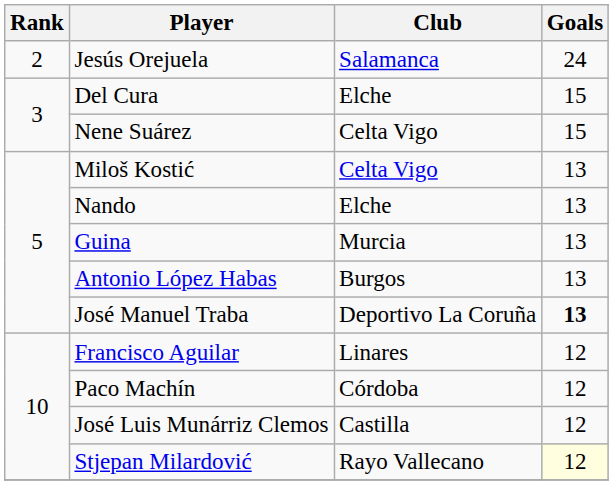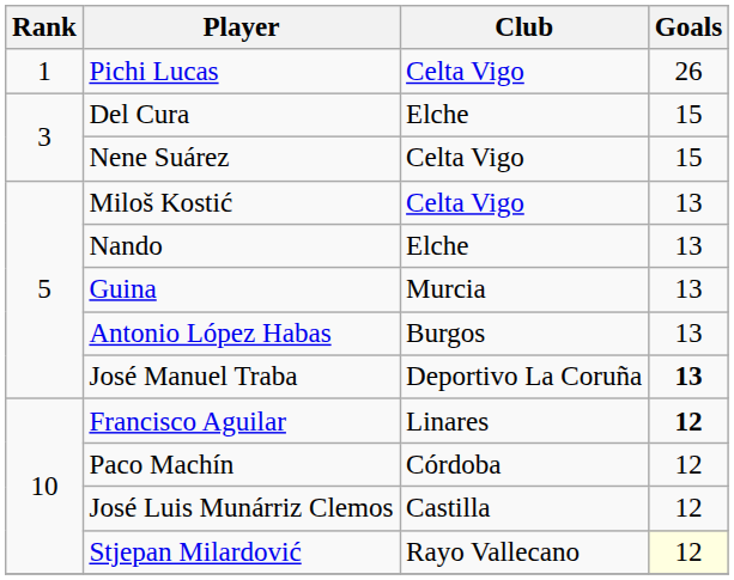+ row: 1 | Pichi Lucas | Celta Vigo | 26
- row: 2 | Jesús Orejuela | Salamanca | 24
Francisco Aguilar | Goals: normal -> bold
